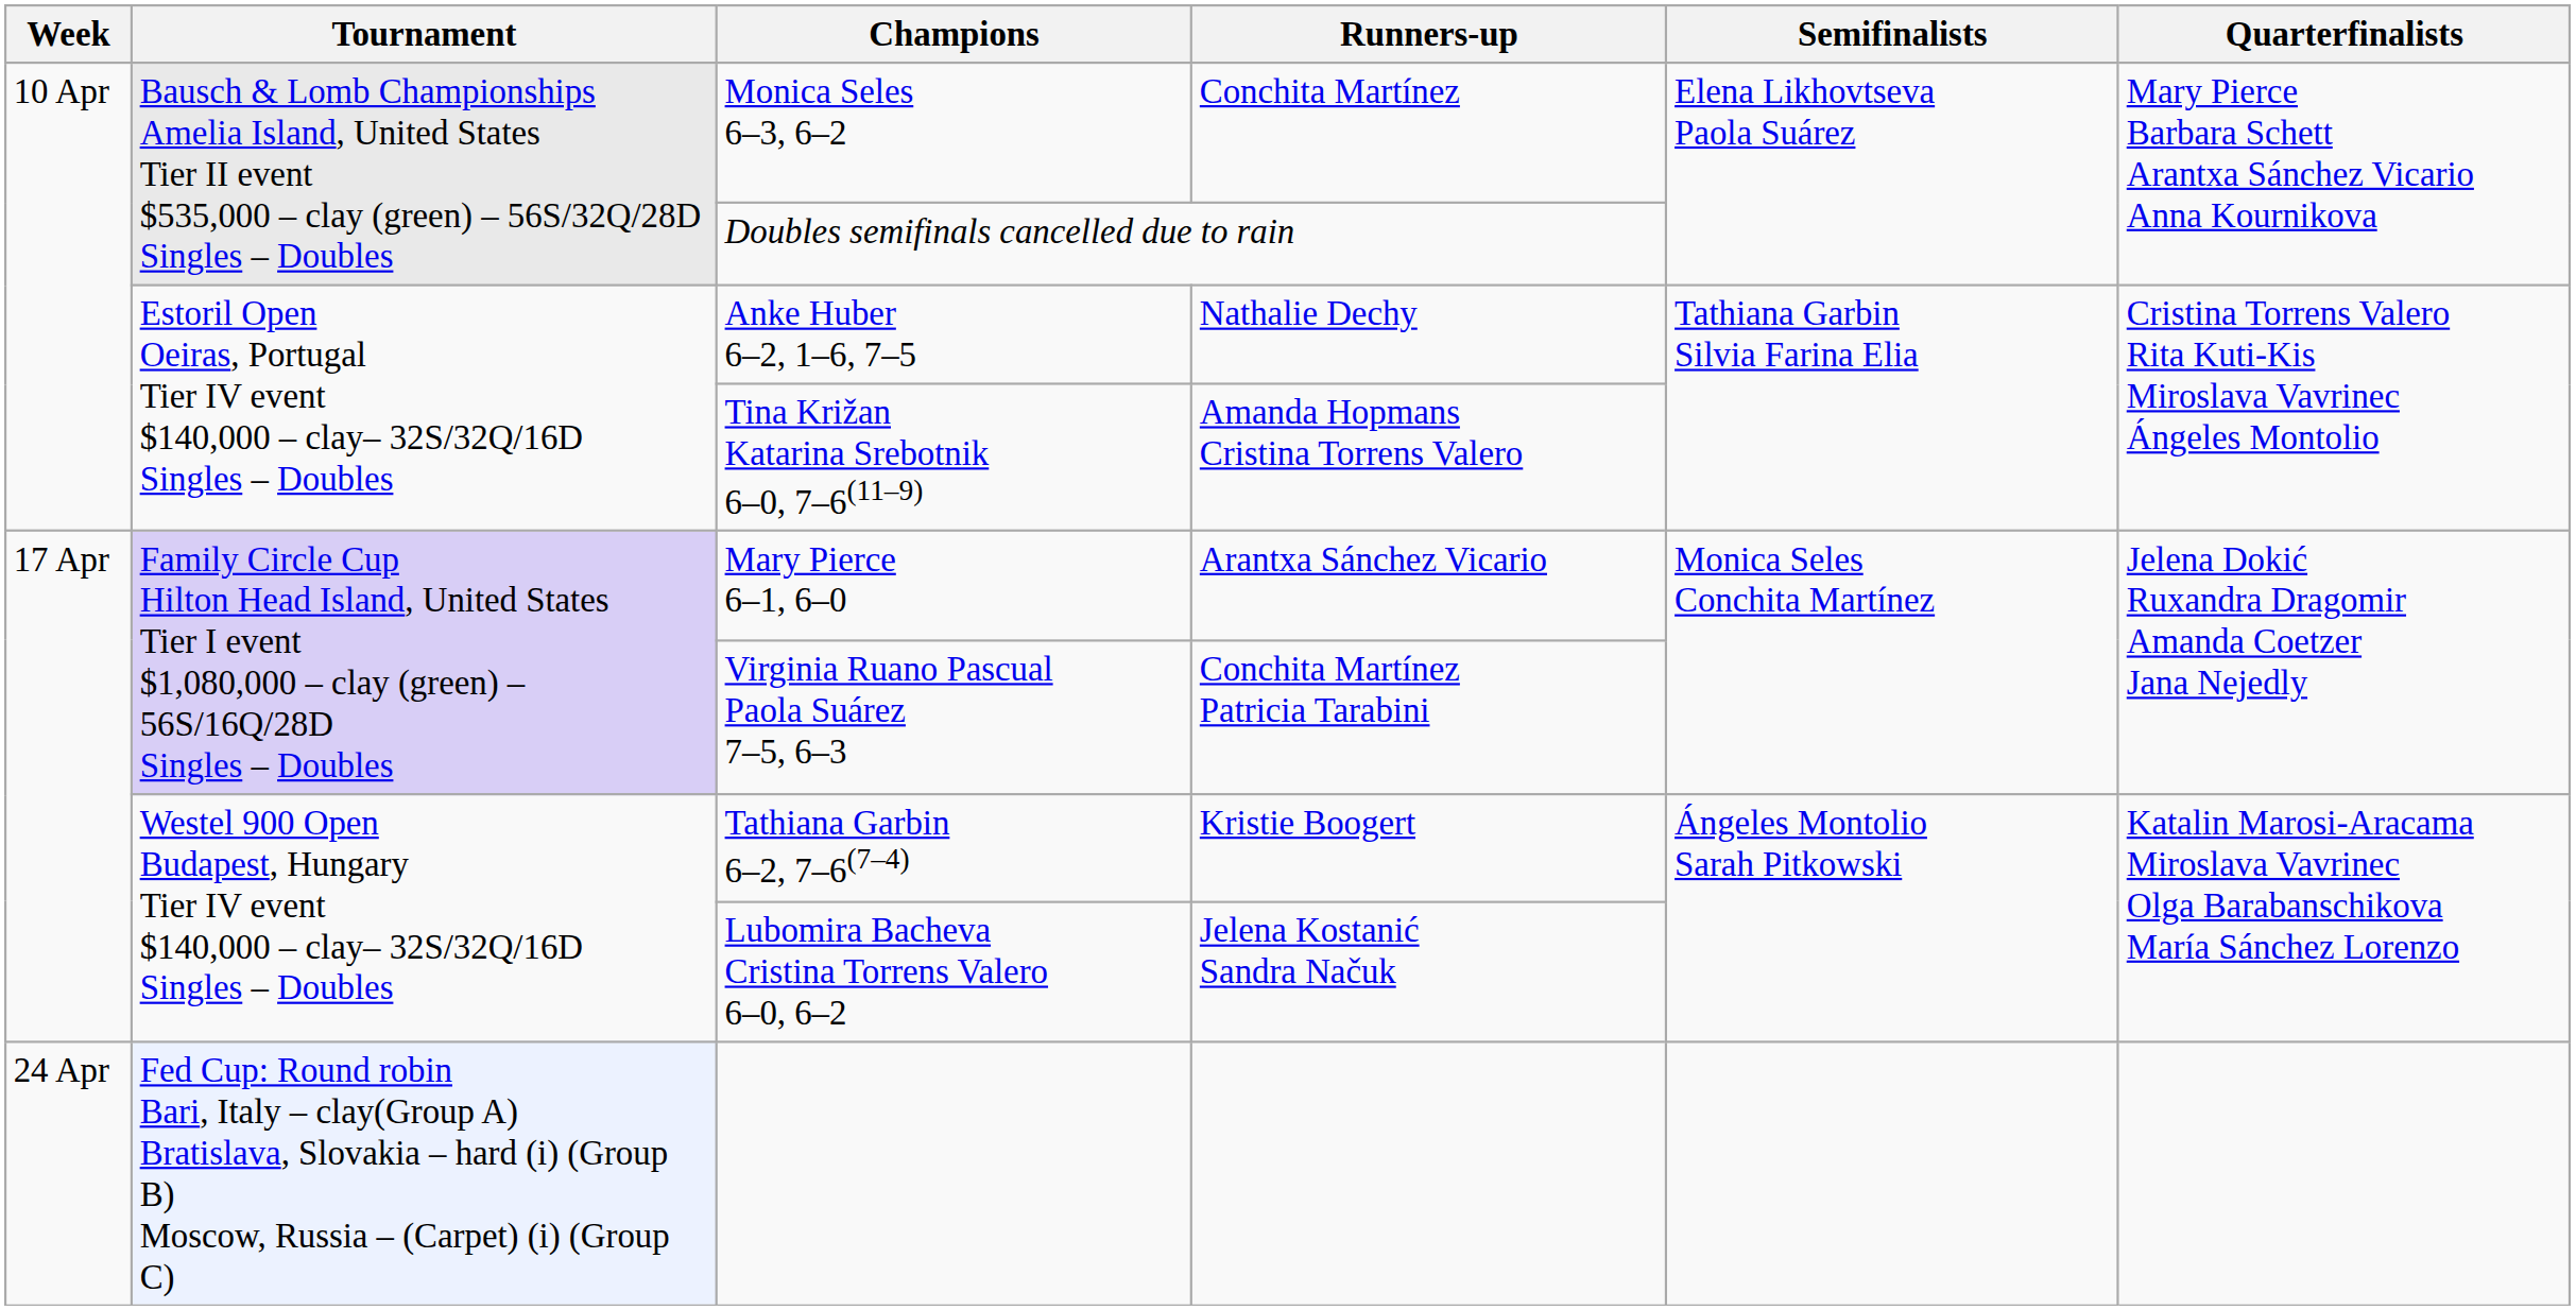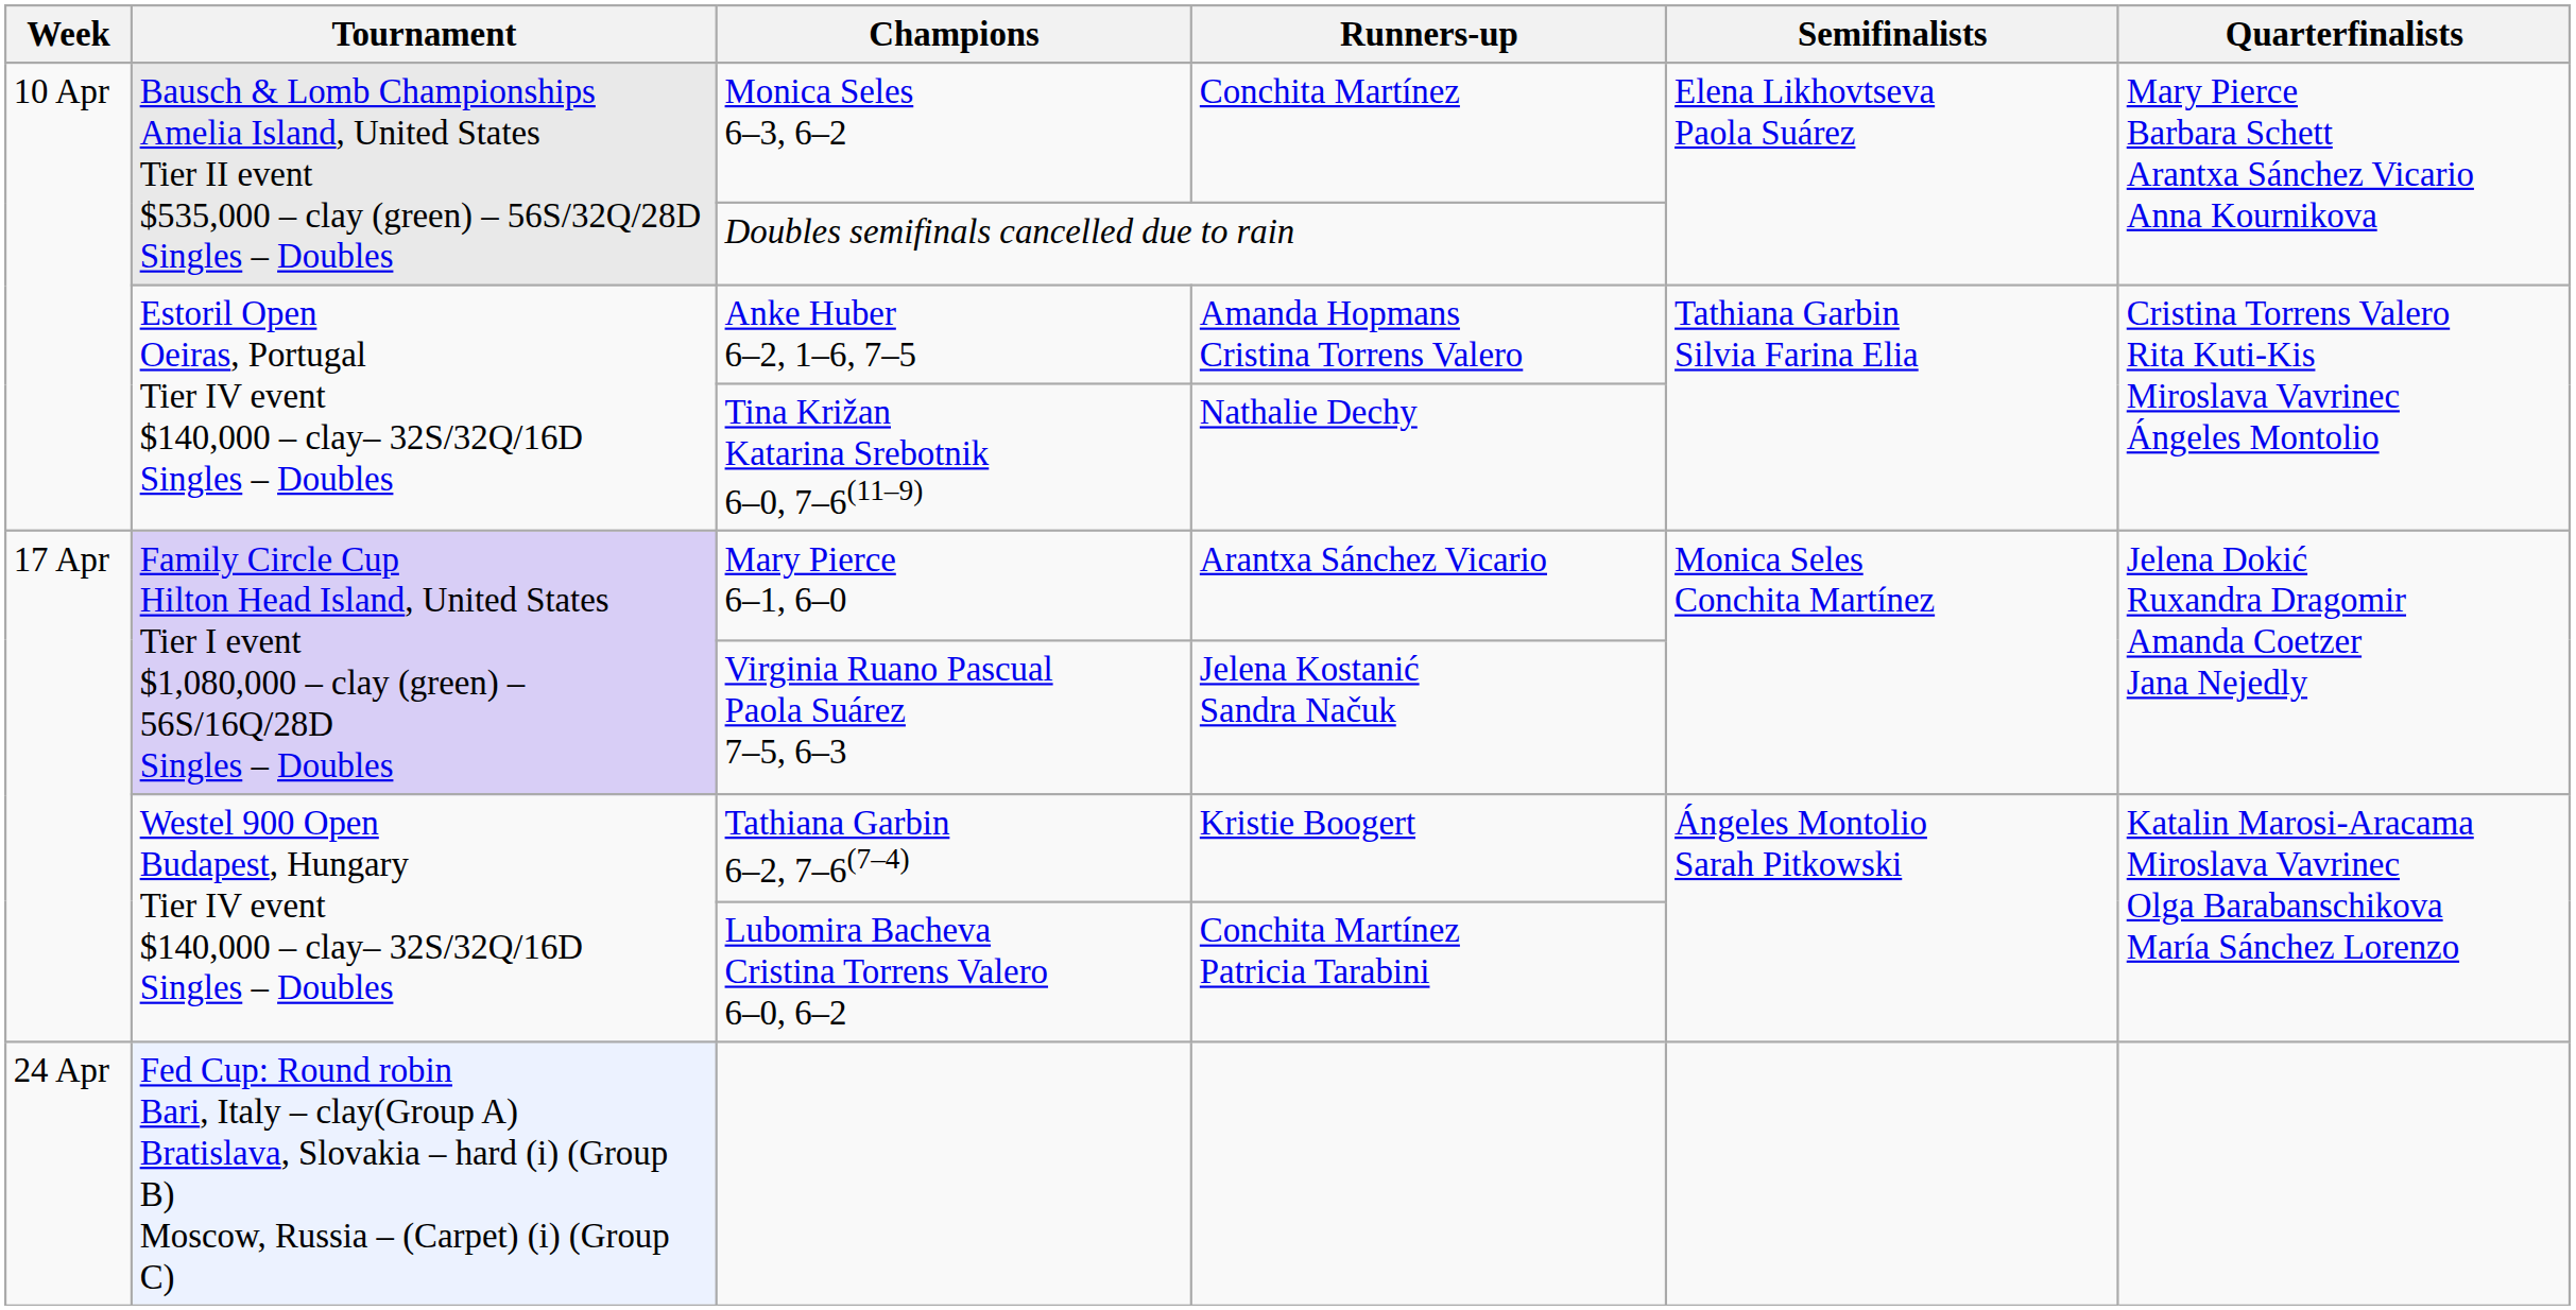Anke Huber 6–2, 1–6, 7–5 | Runners-up: Nathalie Dechy -> Amanda Hopmans Cristina Torrens Valero
Tina Križan Katarina Srebotnik 6–0, 7–6(11–9) | Runners-up: Amanda Hopmans Cristina Torrens Valero -> Nathalie Dechy
Virginia Ruano Pascual Paola Suárez 7–5, 6–3 | Runners-up: Conchita Martínez Patricia Tarabini -> Jelena Kostanić Sandra Načuk
Lubomira Bacheva Cristina Torrens Valero 6–0, 6–2 | Runners-up: Jelena Kostanić Sandra Načuk -> Conchita Martínez Patricia Tarabini
